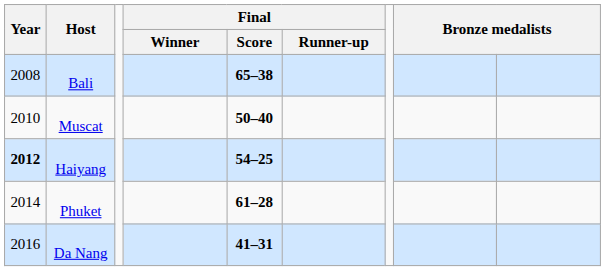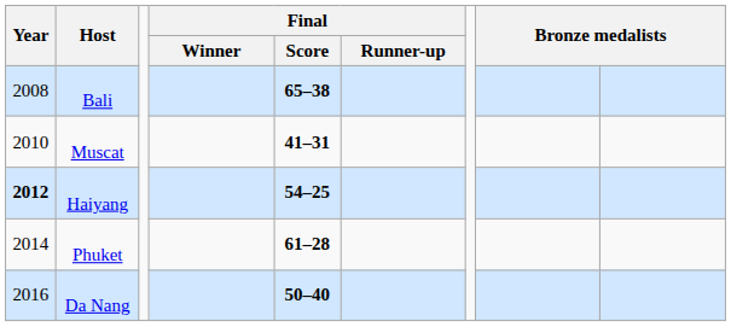Muscat | Final / Score: 50–40 -> 41–31
Da Nang | Final / Score: 41–31 -> 50–40
